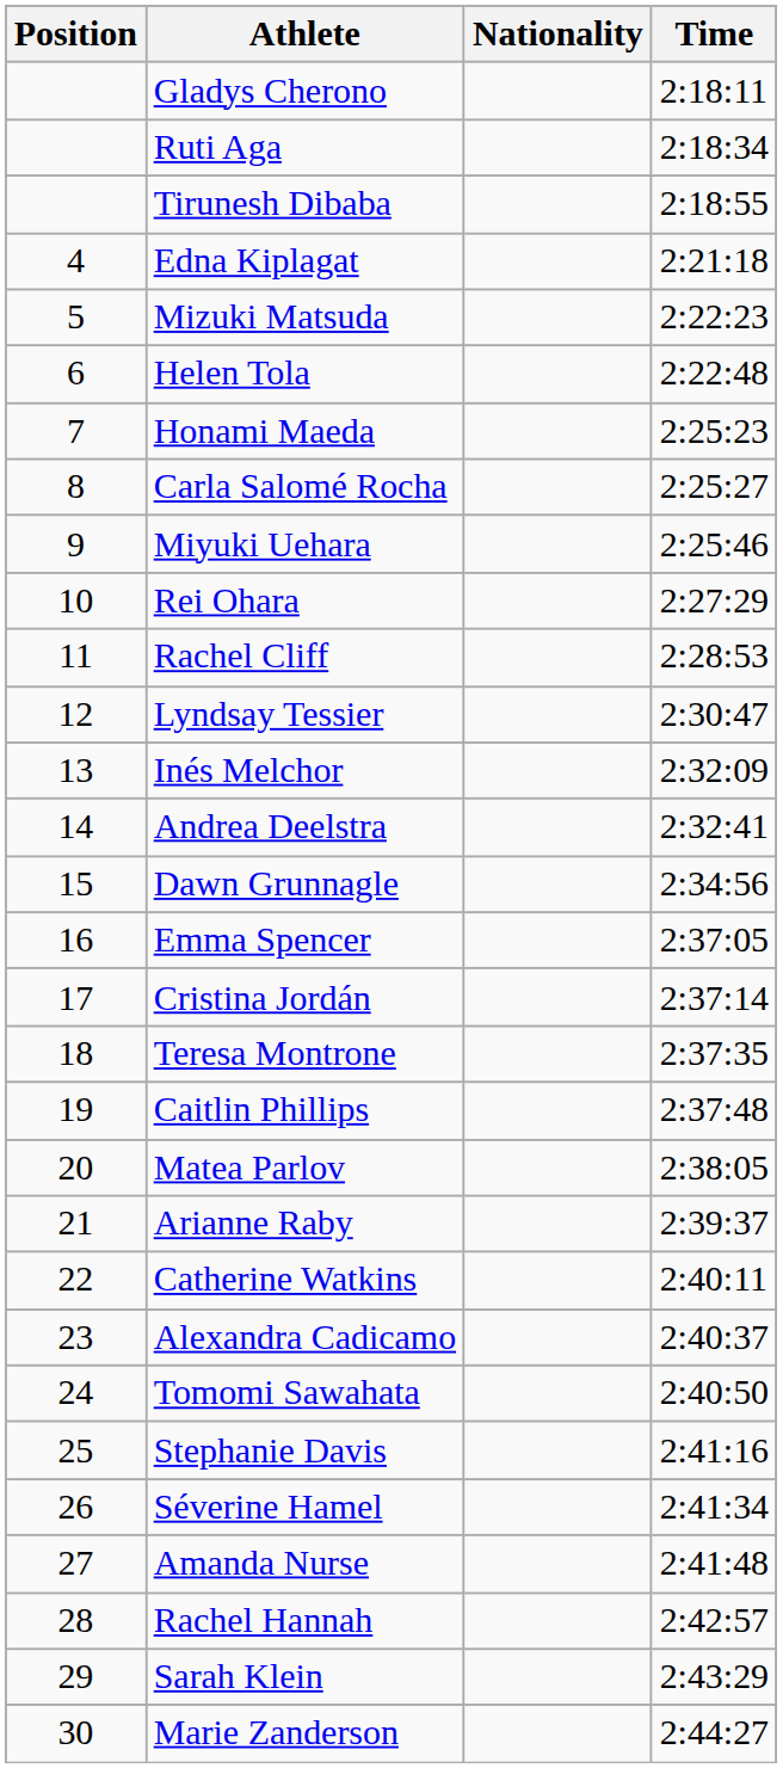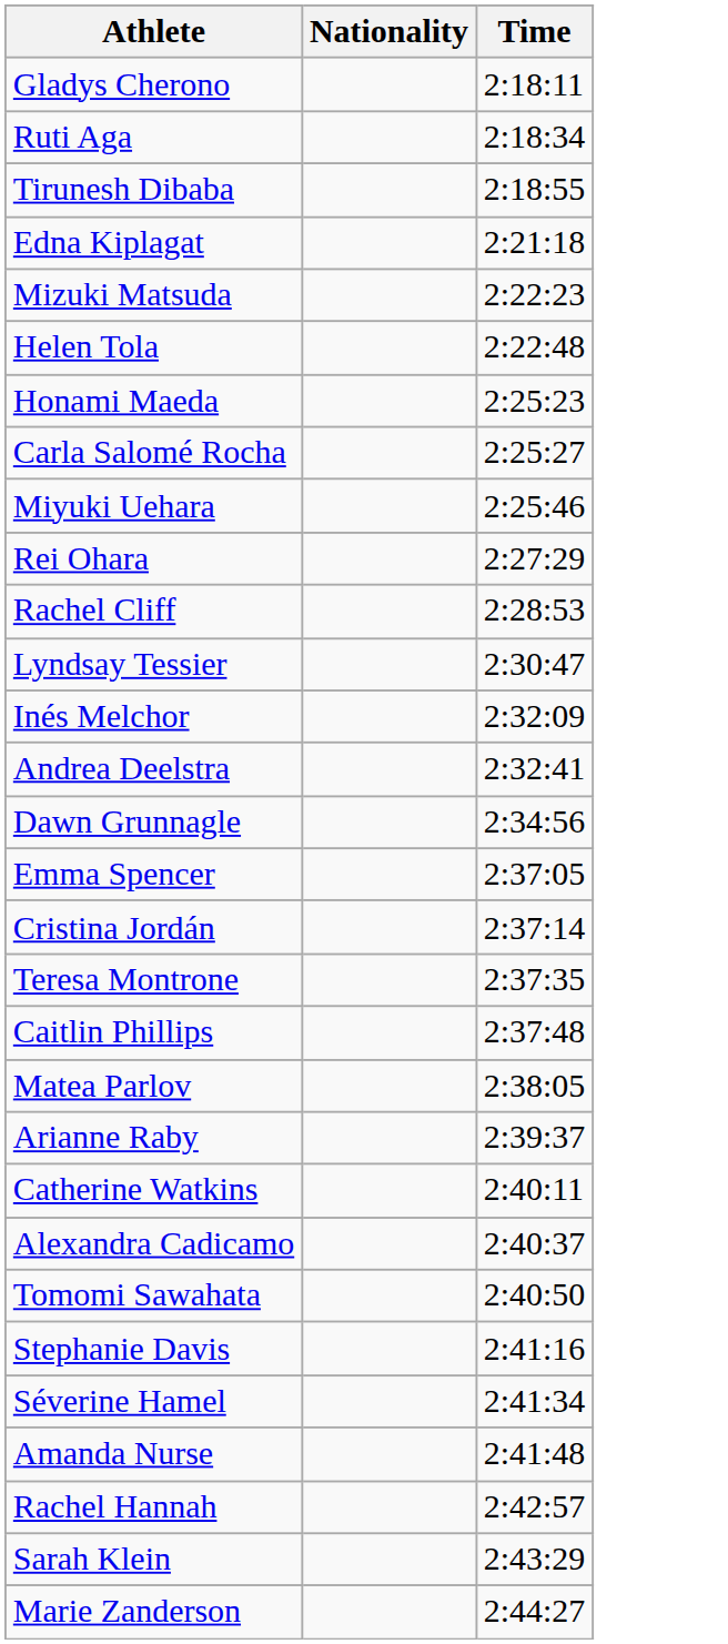- column: Position | 4 | 5 | 6 | 7 | 8 | 9 | 10 | 11 | 12 | 13 | 14 | 15 | 16 | 17 | 18 | 19 | 20 | 21 | 22 | 23 | 24 | 25 | 26 | 27 | 28 | 29 | 30
